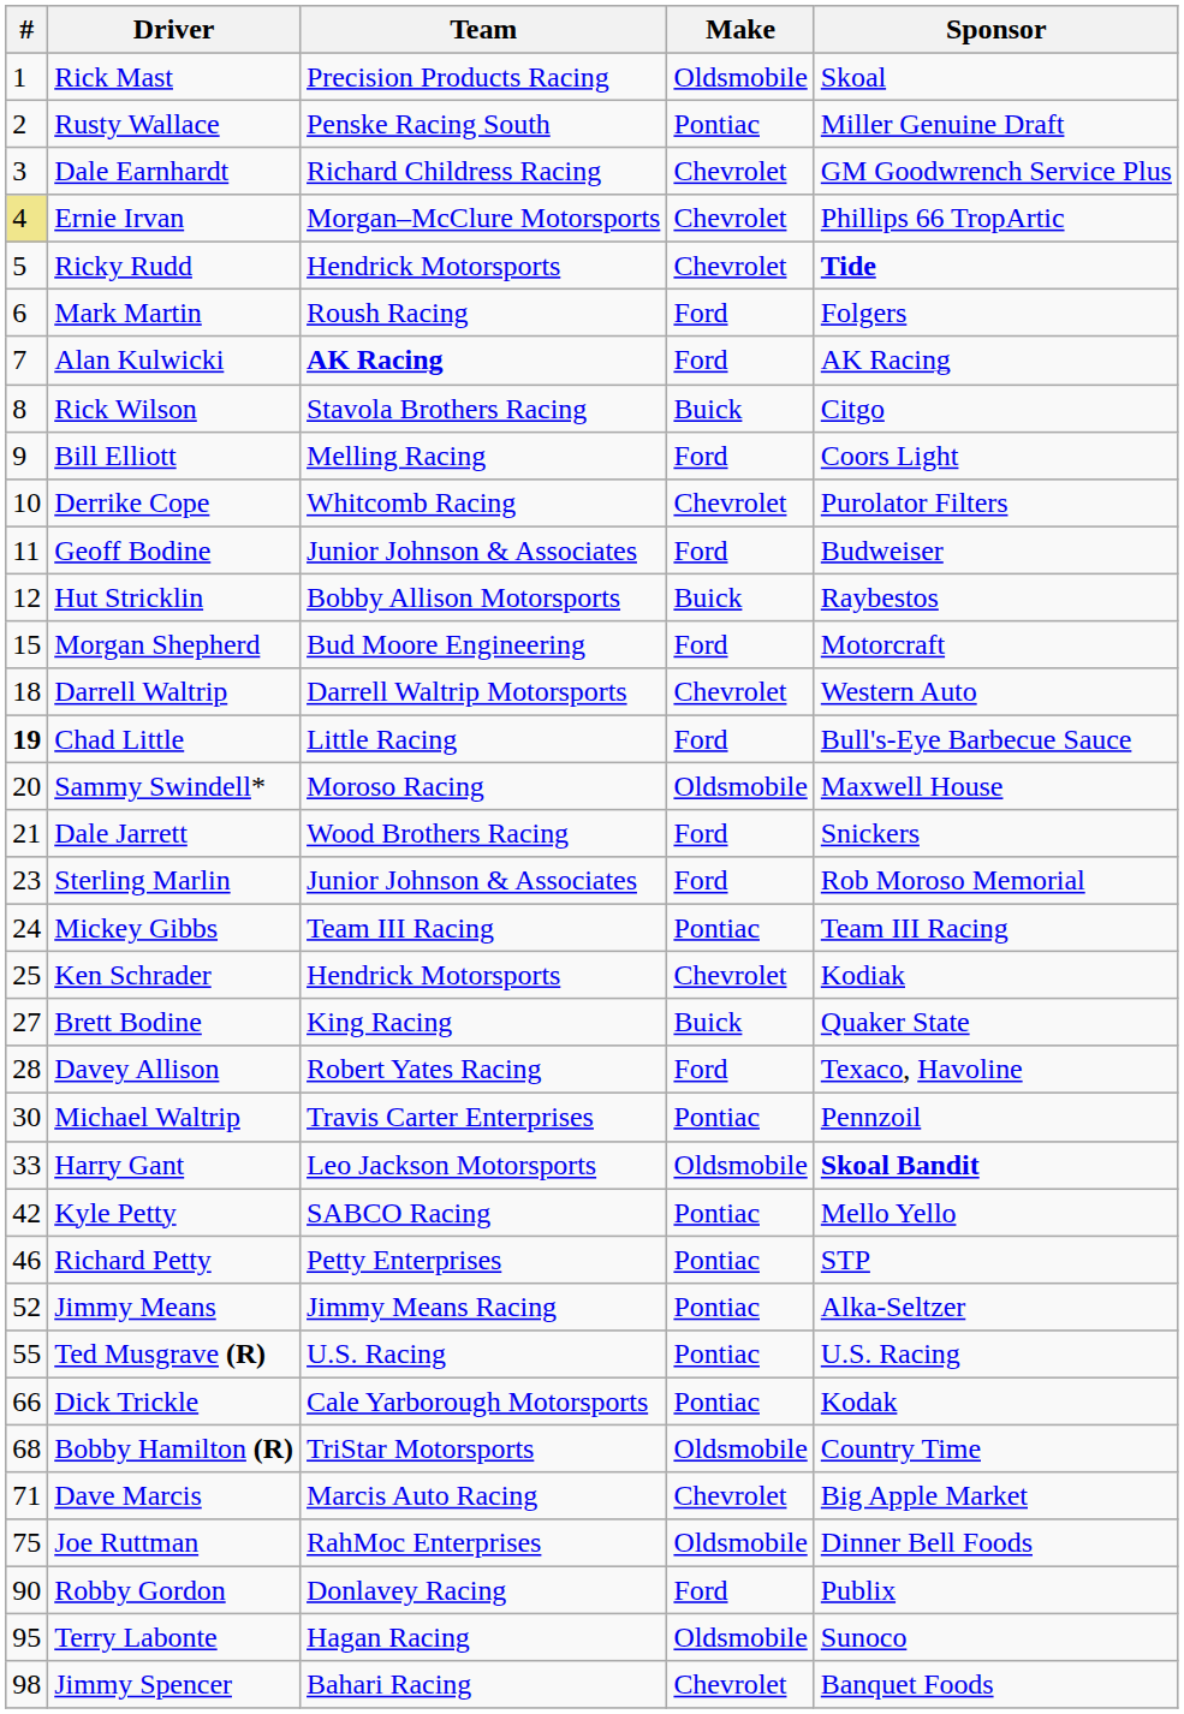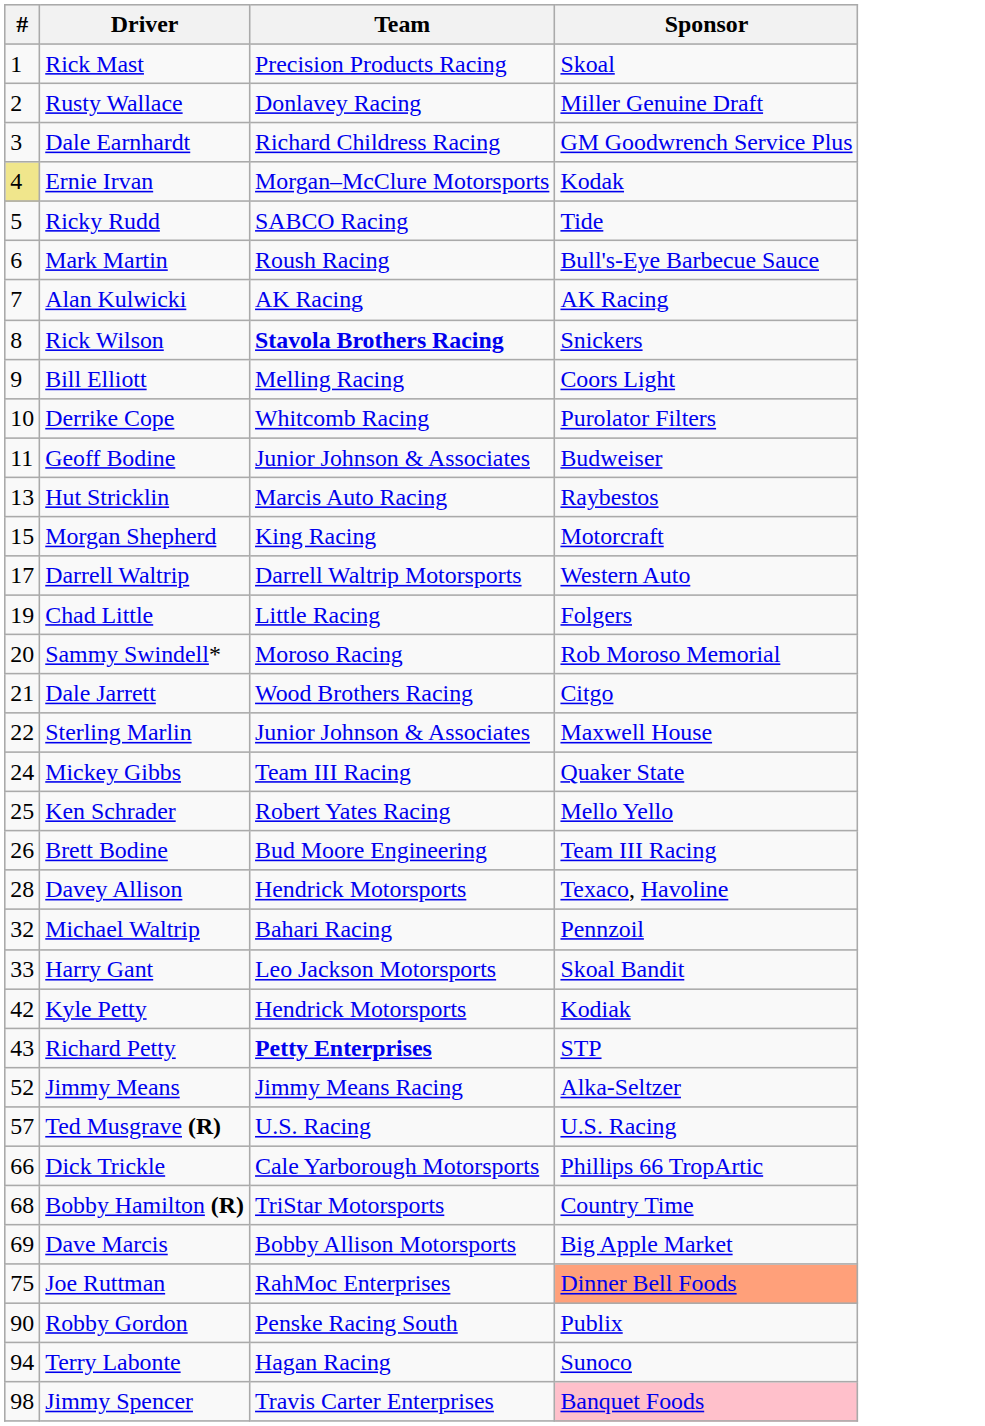- column: Make | Oldsmobile | Pontiac | Chevrolet | Chevrolet | Chevrolet | Ford | Ford | Buick | Ford | Chevrolet | Ford | Buick | Ford | Chevrolet | Ford | Oldsmobile | Ford | Ford | Pontiac | Chevrolet | Buick | Ford | Pontiac | Oldsmobile | Pontiac | Pontiac | Pontiac | Pontiac | Pontiac | Oldsmobile | Chevrolet | Oldsmobile | Ford | Oldsmobile | Chevrolet
Rusty Wallace | Team: Penske Racing South -> Donlavey Racing
Ernie Irvan | Sponsor: Phillips 66 TropArtic -> Kodak
Ricky Rudd | Team: Hendrick Motorsports -> SABCO Racing
Ricky Rudd | Sponsor: bold -> normal
Mark Martin | Sponsor: Folgers -> Bull's-Eye Barbecue Sauce
Alan Kulwicki | Team: bold -> normal
Rick Wilson | Team: normal -> bold
Rick Wilson | Sponsor: Citgo -> Snickers
Hut Stricklin | #: 12 -> 13
Hut Stricklin | Team: Bobby Allison Motorsports -> Marcis Auto Racing
Morgan Shepherd | Team: Bud Moore Engineering -> King Racing
Darrell Waltrip | #: 18 -> 17
Chad Little | #: bold -> normal
Chad Little | Sponsor: Bull's-Eye Barbecue Sauce -> Folgers
Sammy Swindell* | Sponsor: Maxwell House -> Rob Moroso Memorial
Dale Jarrett | Sponsor: Snickers -> Citgo
Sterling Marlin | #: 23 -> 22
Sterling Marlin | Sponsor: Rob Moroso Memorial -> Maxwell House
Mickey Gibbs | Sponsor: Team III Racing -> Quaker State
Ken Schrader | Team: Hendrick Motorsports -> Robert Yates Racing
Ken Schrader | Sponsor: Kodiak -> Mello Yello
Brett Bodine | #: 27 -> 26
Brett Bodine | Team: King Racing -> Bud Moore Engineering
Brett Bodine | Sponsor: Quaker State -> Team III Racing
Davey Allison | Team: Robert Yates Racing -> Hendrick Motorsports
Michael Waltrip | #: 30 -> 32
Michael Waltrip | Team: Travis Carter Enterprises -> Bahari Racing
Harry Gant | Sponsor: bold -> normal
Kyle Petty | Team: SABCO Racing -> Hendrick Motorsports
Kyle Petty | Sponsor: Mello Yello -> Kodiak
Richard Petty | #: 46 -> 43
Richard Petty | Team: normal -> bold
Ted Musgrave (R) | #: 55 -> 57
Dick Trickle | Sponsor: Kodak -> Phillips 66 TropArtic
Dave Marcis | #: 71 -> 69
Dave Marcis | Team: Marcis Auto Racing -> Bobby Allison Motorsports
Joe Ruttman | Sponsor: no background -> lightsalmon background
Robby Gordon | Team: Donlavey Racing -> Penske Racing South
Terry Labonte | #: 95 -> 94
Jimmy Spencer | Team: Bahari Racing -> Travis Carter Enterprises
Jimmy Spencer | Sponsor: no background -> pink background
